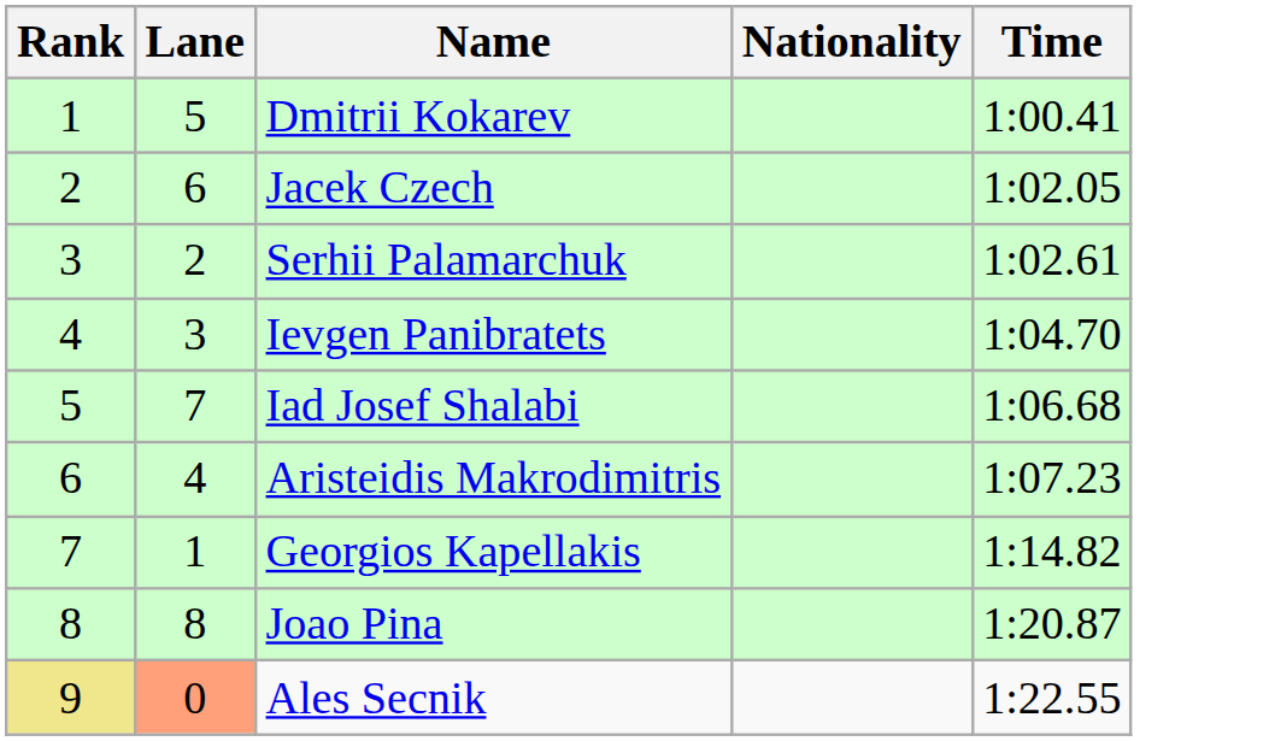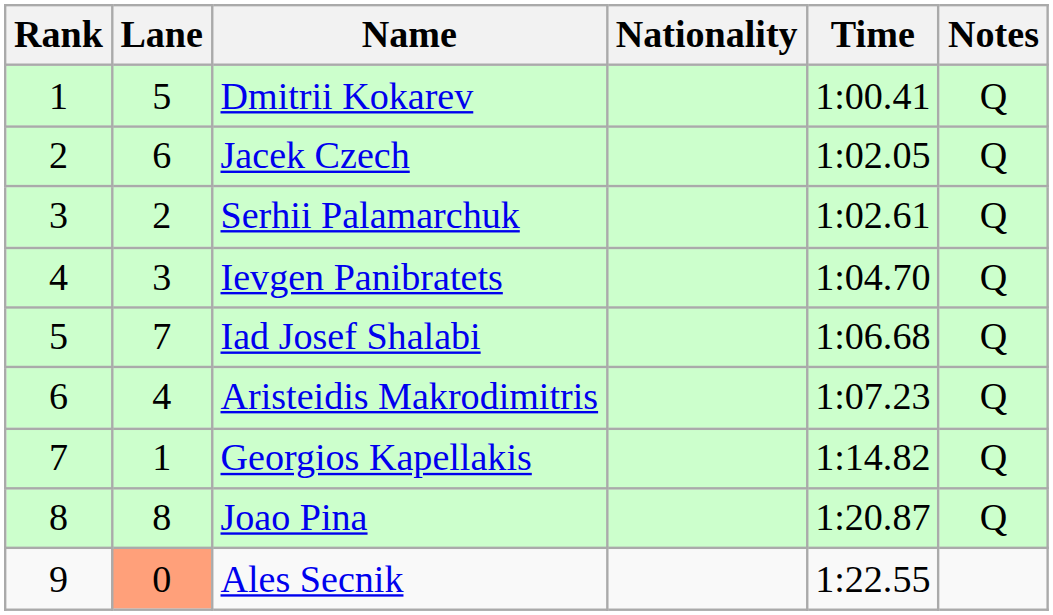+ column: Notes | Q | Q | Q | Q | Q | Q | Q | Q
Ales Secnik | Rank: khaki background -> no background
